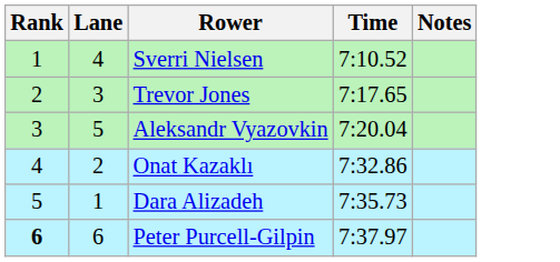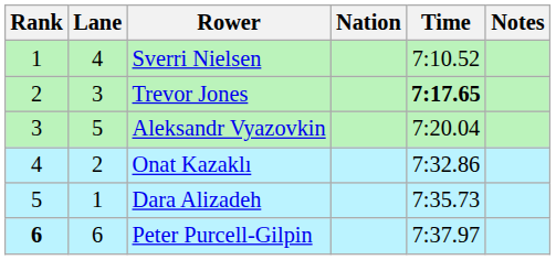+ column: Nation
Trevor Jones | Time: normal -> bold
